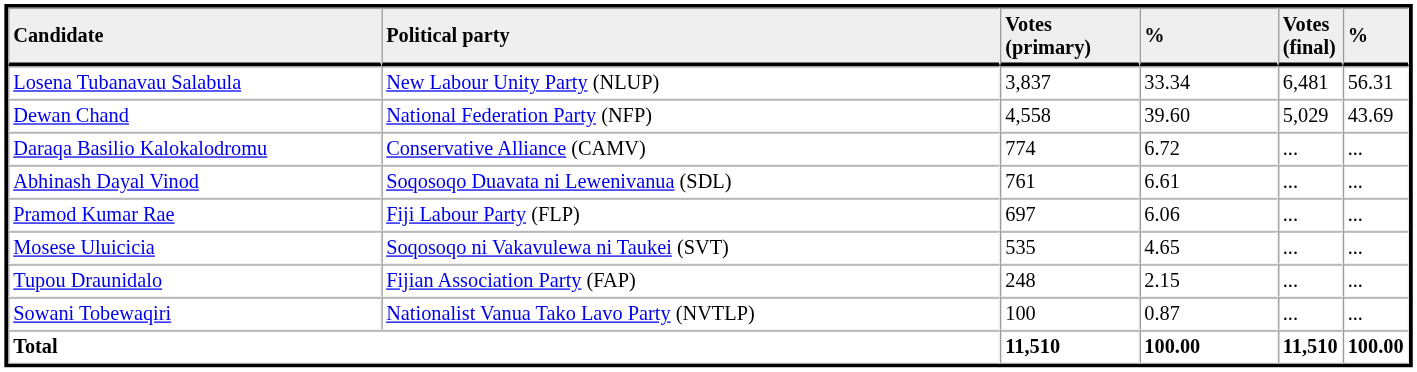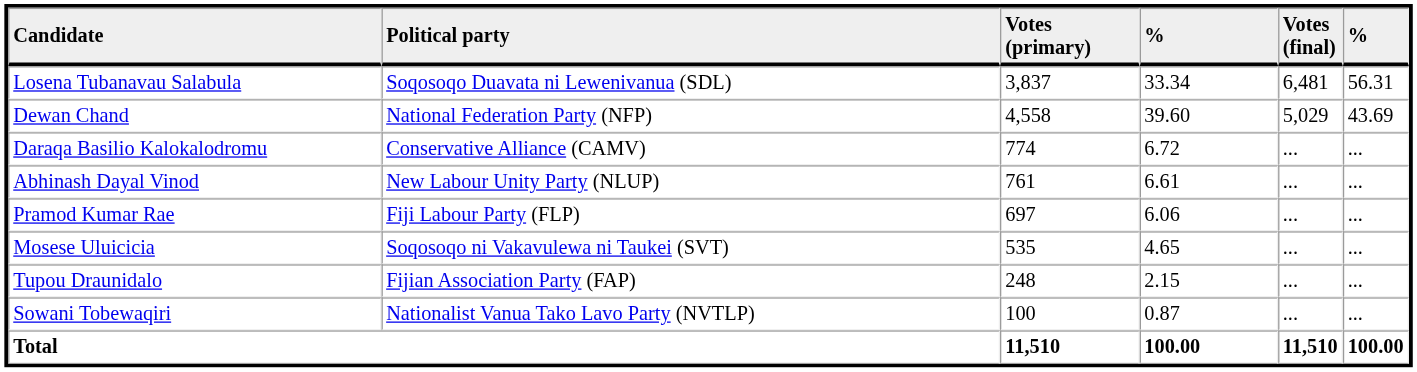Losena Tubanavau Salabula | Political party: New Labour Unity Party (NLUP) -> Soqosoqo Duavata ni Lewenivanua (SDL)
Abhinash Dayal Vinod | Political party: Soqosoqo Duavata ni Lewenivanua (SDL) -> New Labour Unity Party (NLUP)
